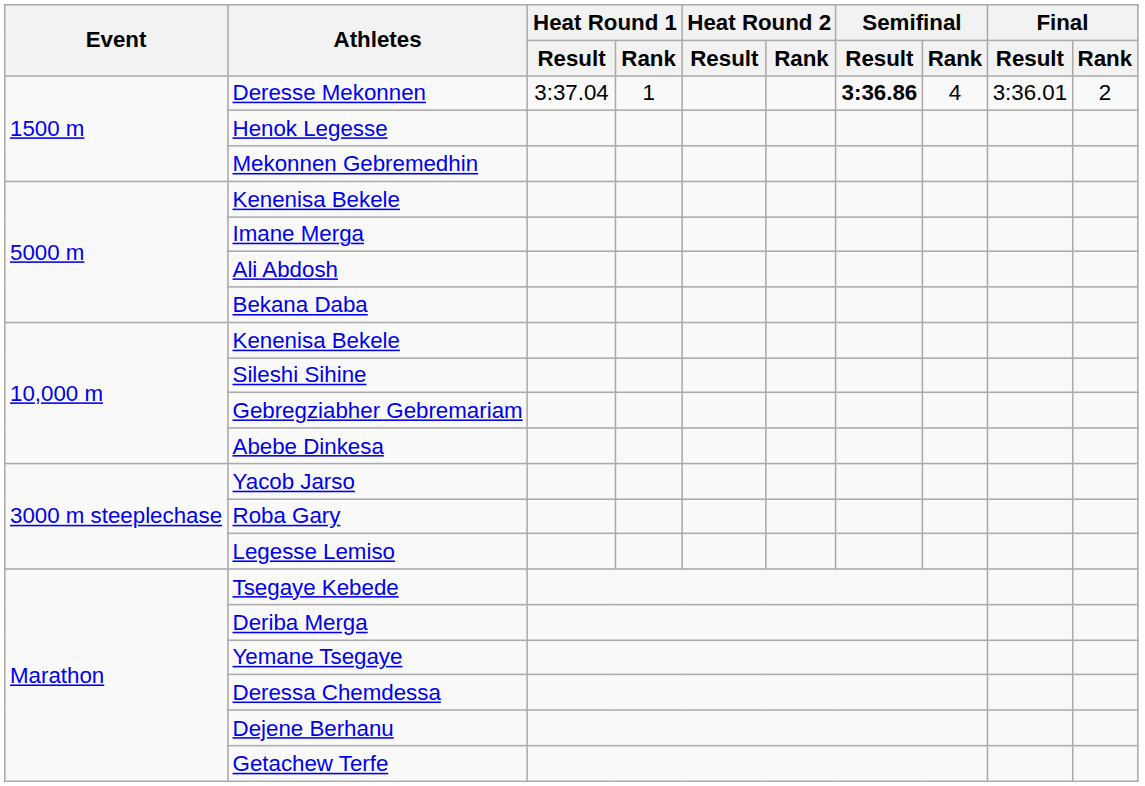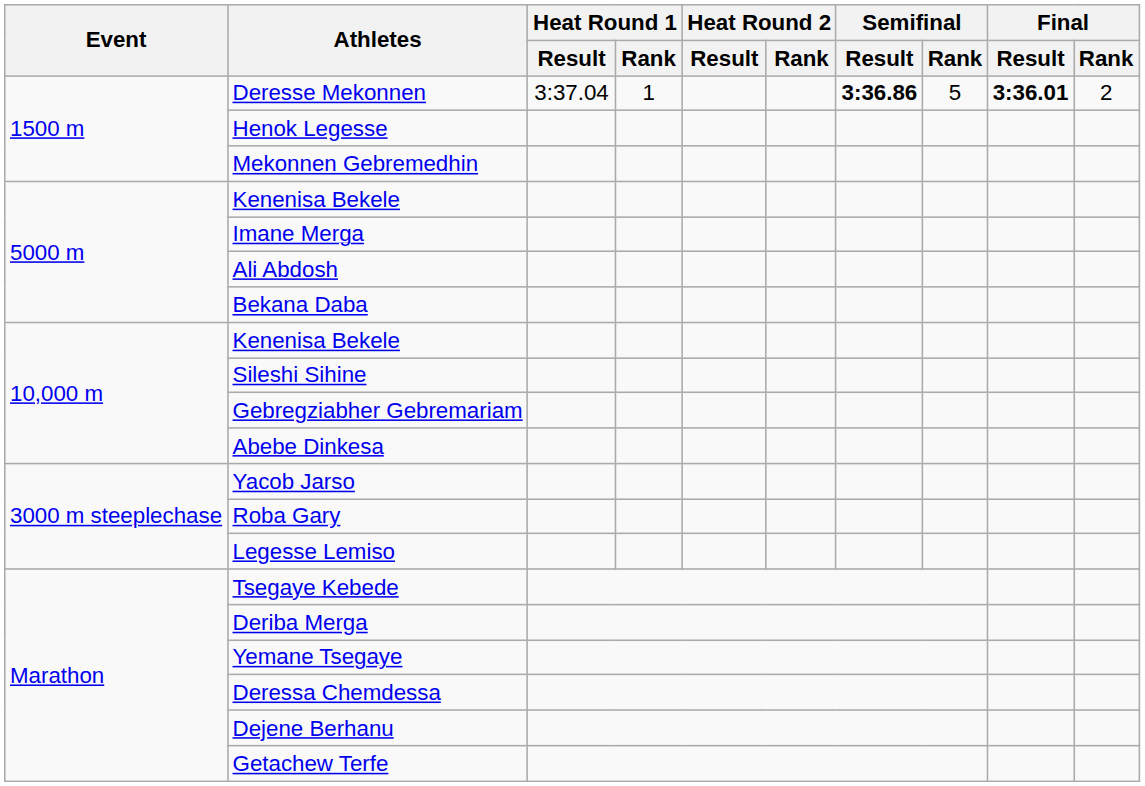Deresse Mekonnen | Semifinal / Rank: 4 -> 5
Deresse Mekonnen | Final / Result: normal -> bold
